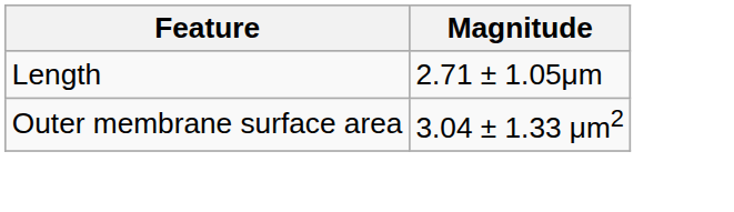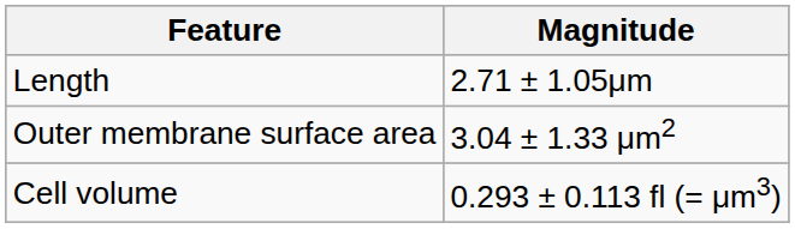+ row: Cell volume | 0.293 ± 0.113 fl (= μm3)
